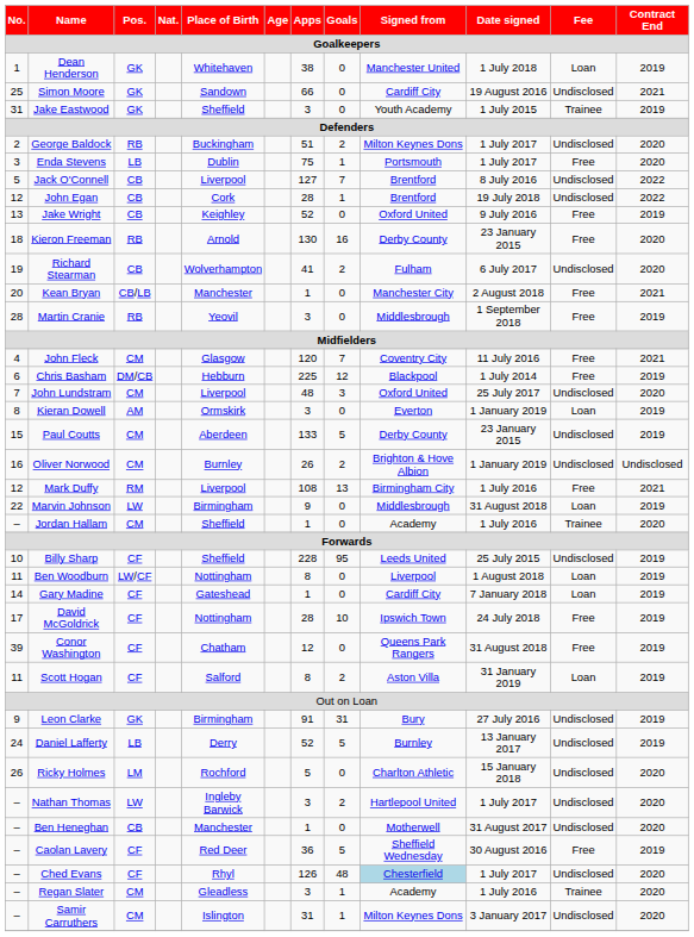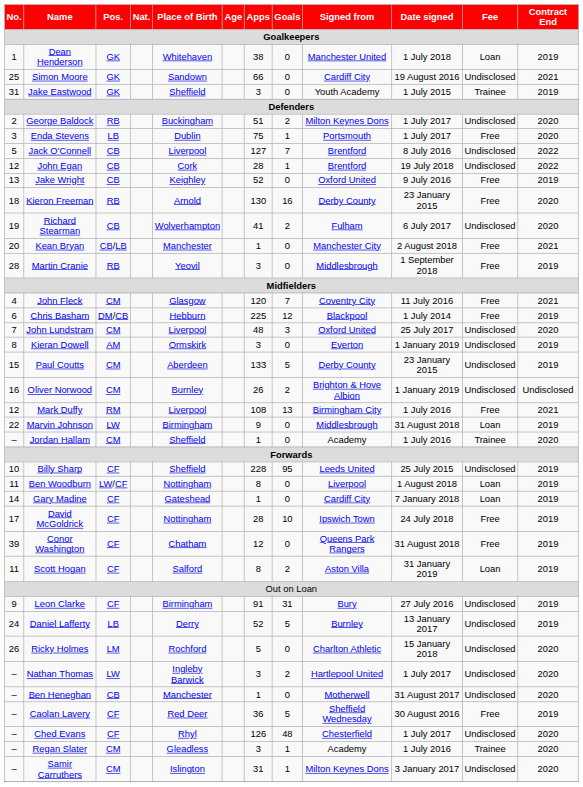Kieran Dowell | Fee: Loan -> Undisclosed
Leon Clarke | Pos.: GK -> CF
Ched Evans | Signed from: lightblue background -> no background
